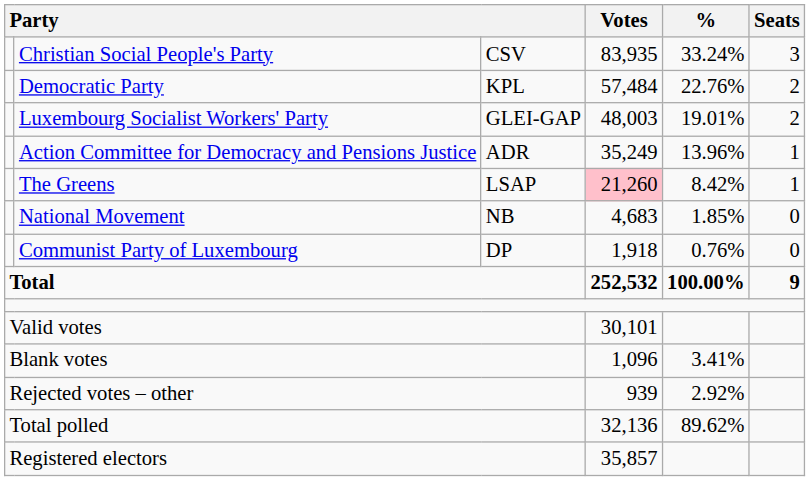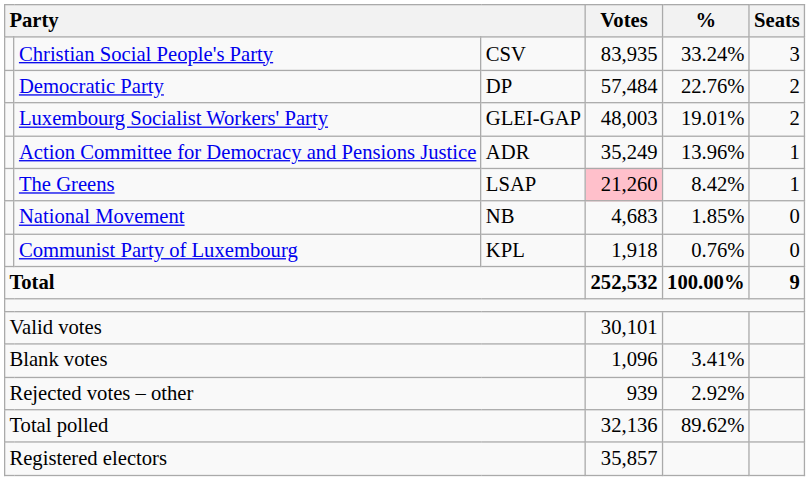Democratic Party | column 3: KPL -> DP
Communist Party of Luxembourg | column 3: DP -> KPL
